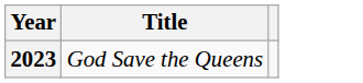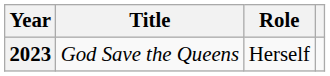+ column: Role | Herself
